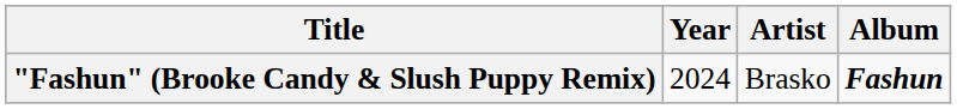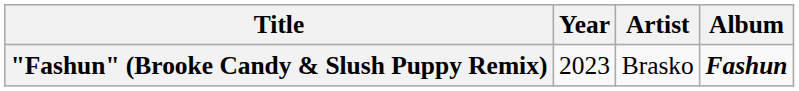"Fashun" (Brooke Candy & Slush Puppy Remix) | Year: 2024 -> 2023
